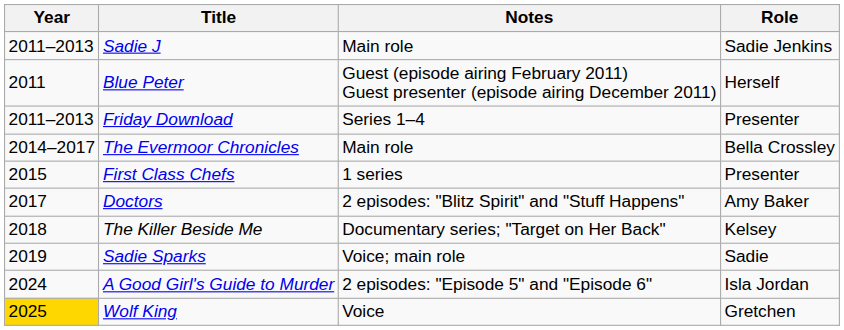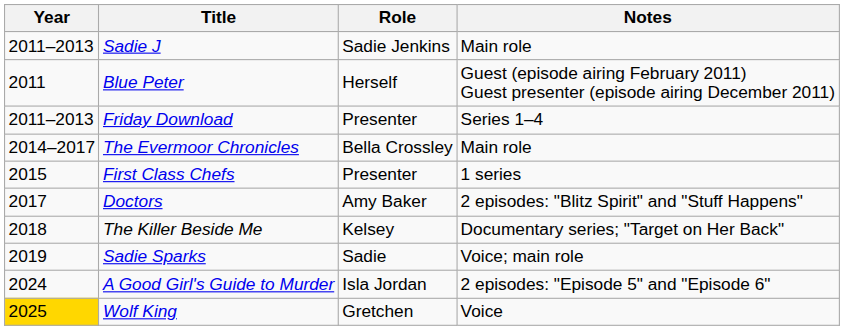columns swapped: Role <-> Notes
